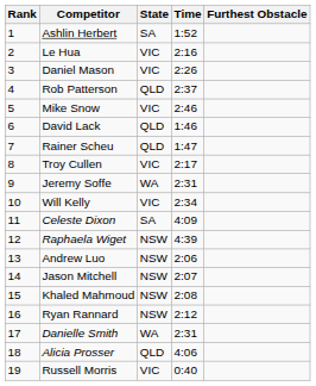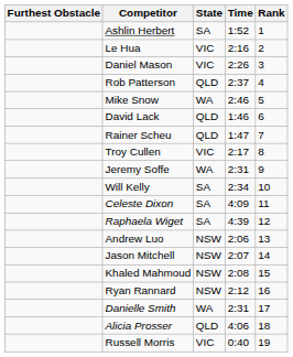columns swapped: Rank <-> Furthest Obstacle
Mike Snow | State: VIC -> WA
Will Kelly | State: VIC -> SA
Raphaela Wiget | State: NSW -> SA
